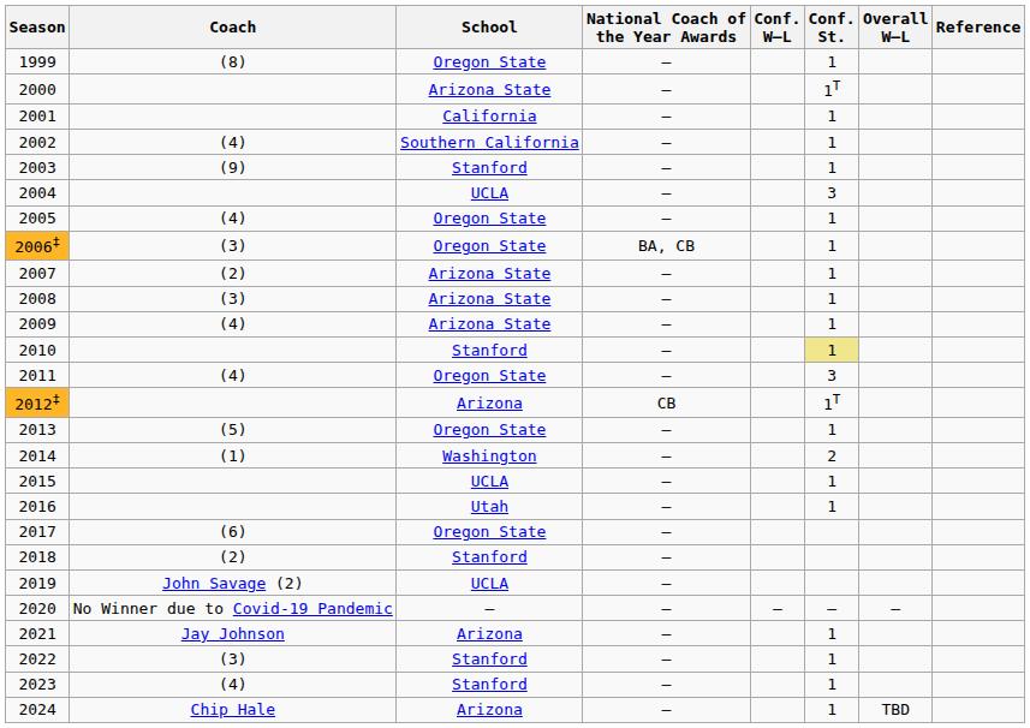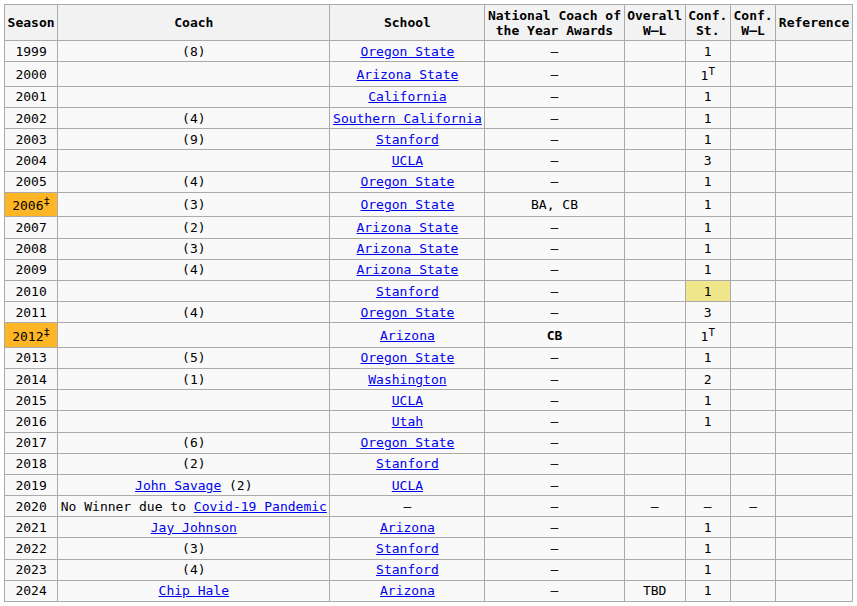columns swapped: Conf. W–L <-> Overall W–L
2012‡ | National Coach of the Year Awards: normal -> bold
